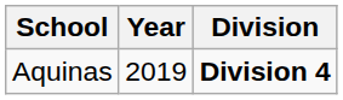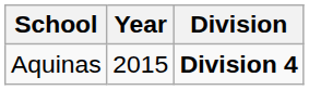Aquinas | Year: 2019 -> 2015
